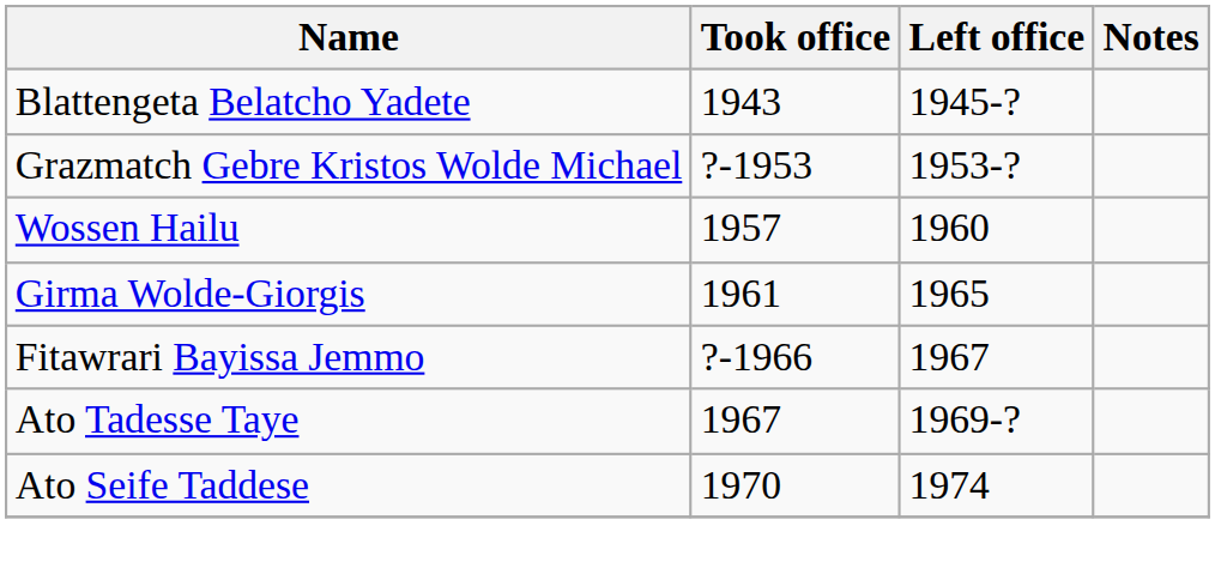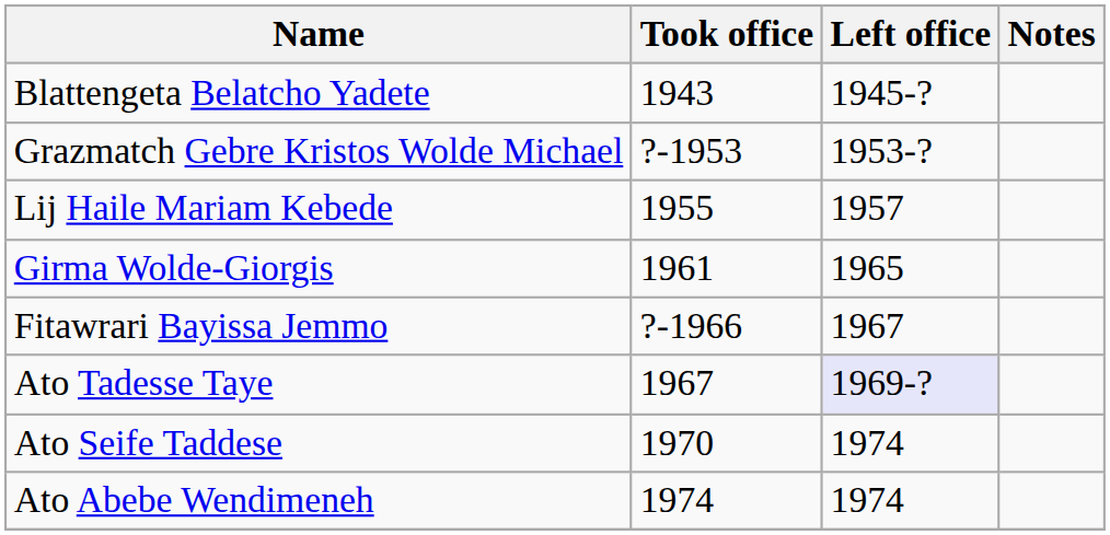+ row: Lij Haile Mariam Kebede | 1955 | 1957
- row: Wossen Hailu | 1957 | 1960
Ato Tadesse Taye | Left office: no background -> lavender background
+ row: Ato Abebe Wendimeneh | 1974 | 1974
